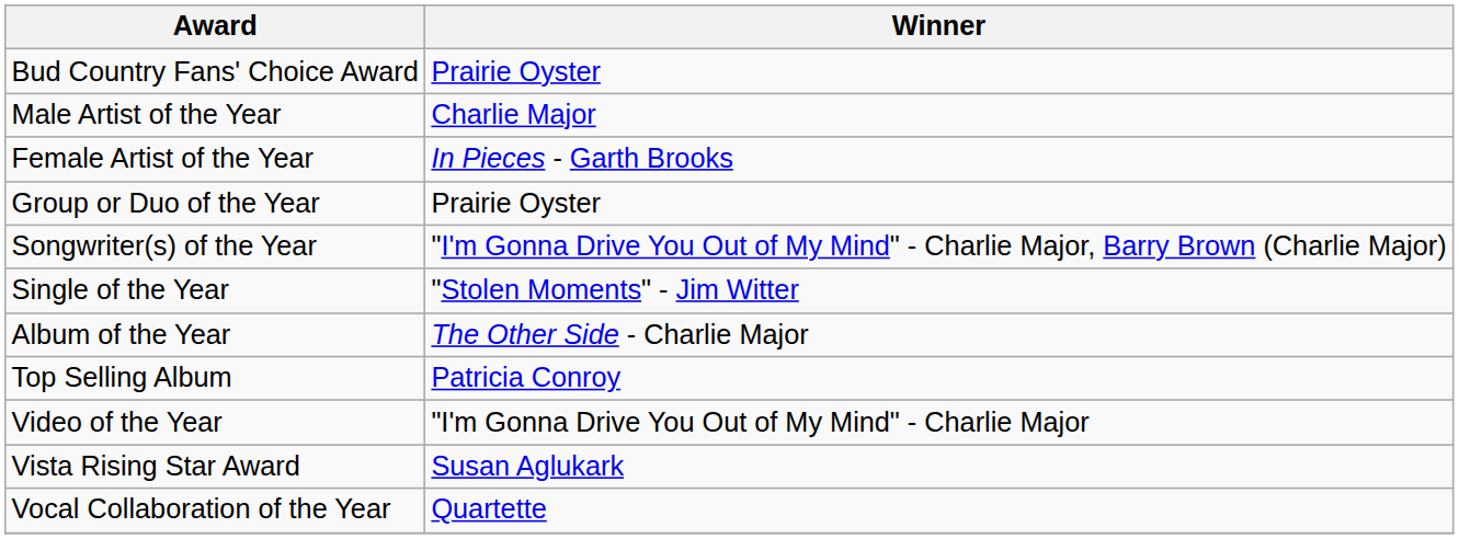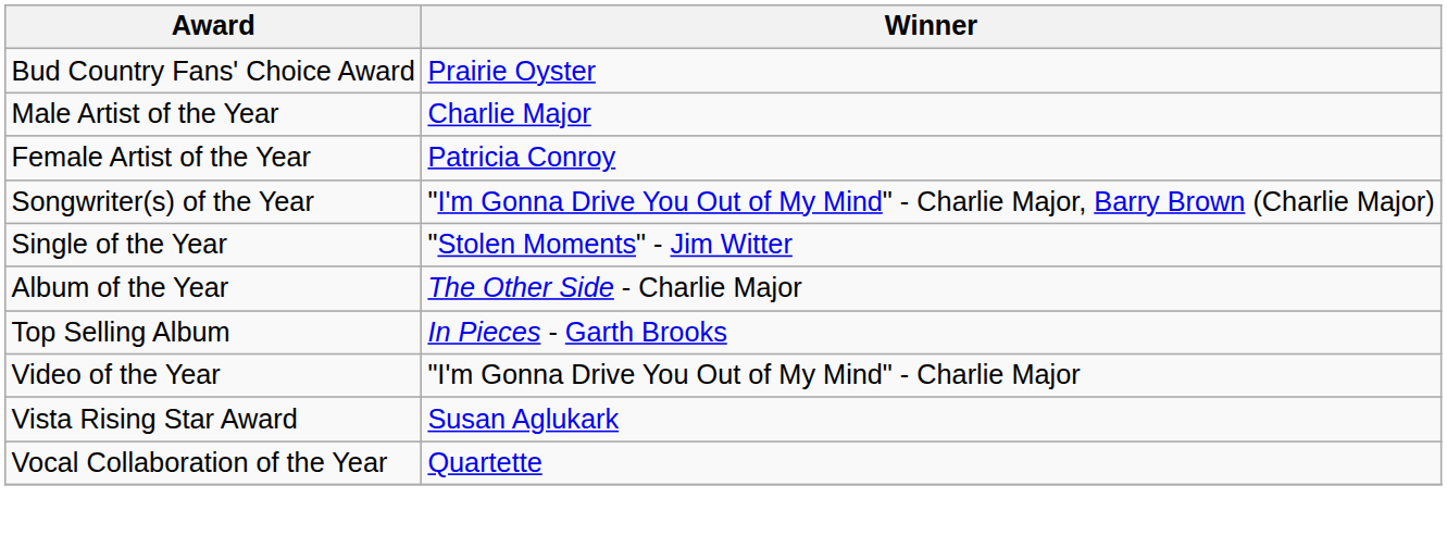Female Artist of the Year | Winner: In Pieces - Garth Brooks -> Patricia Conroy
- row: Group or Duo of the Year | Prairie Oyster
Top Selling Album | Winner: Patricia Conroy -> In Pieces - Garth Brooks
